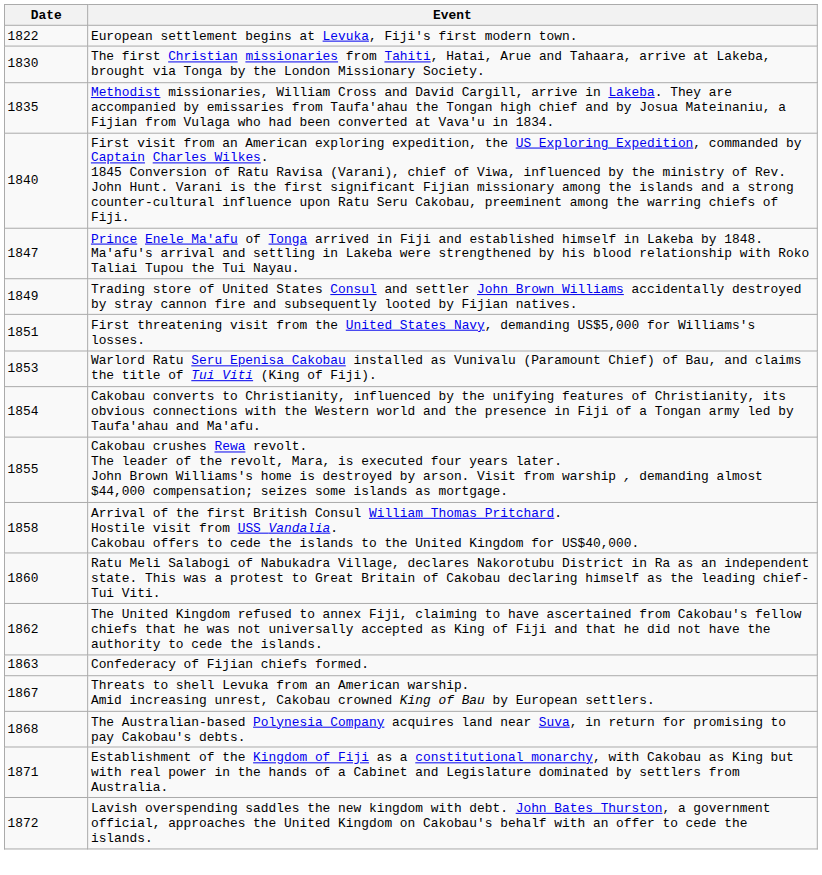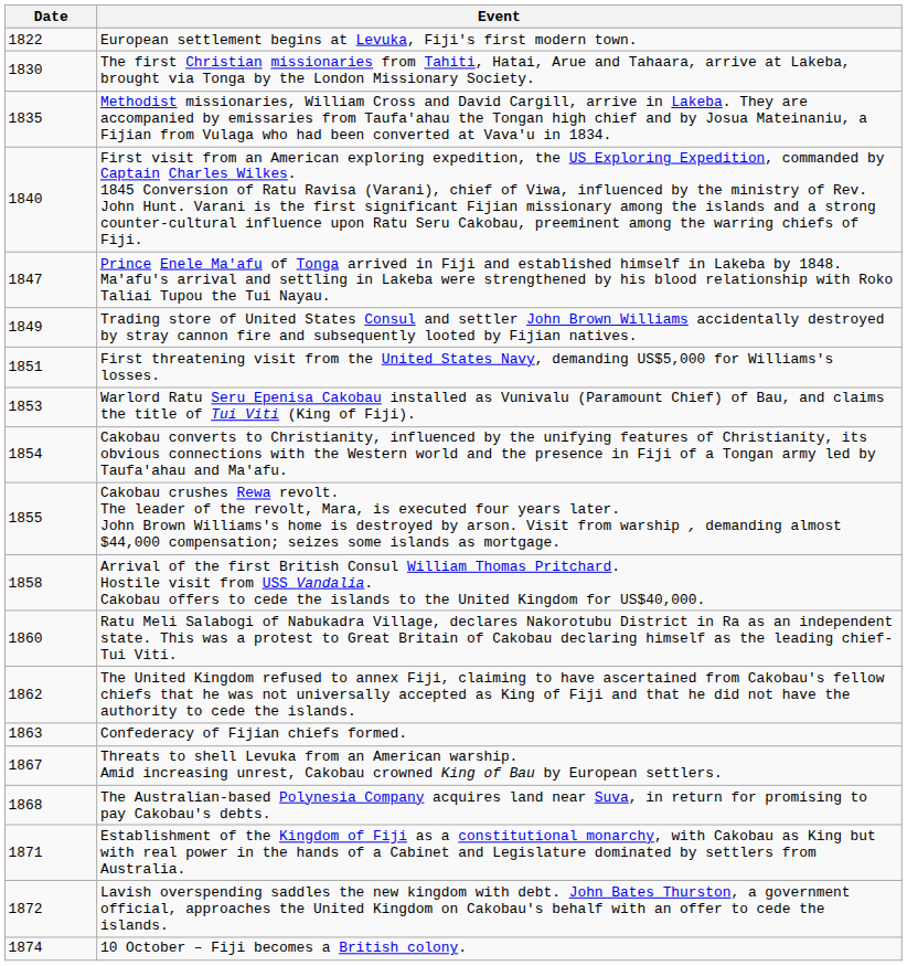+ row: 1874 | 10 October – Fiji becomes a British colony.
